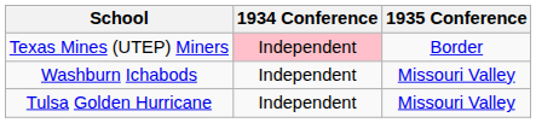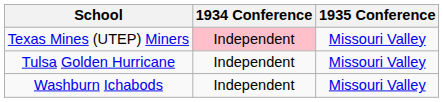Texas Mines (UTEP) Miners | 1935 Conference: Border -> Missouri Valley
rows swapped: Tulsa Golden Hurricane <-> Washburn Ichabods
